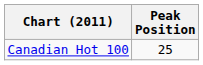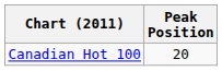Canadian Hot 100 | Peak Position: 25 -> 20
